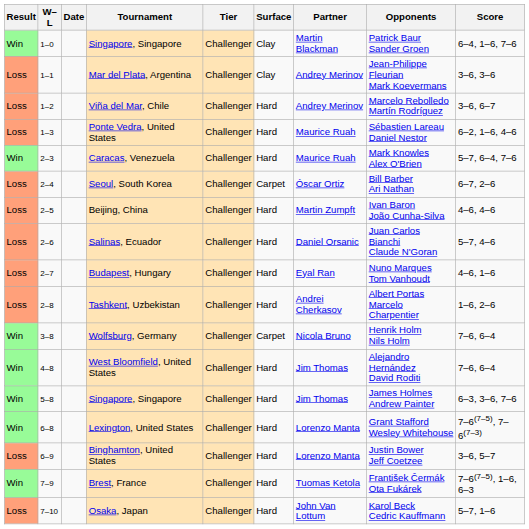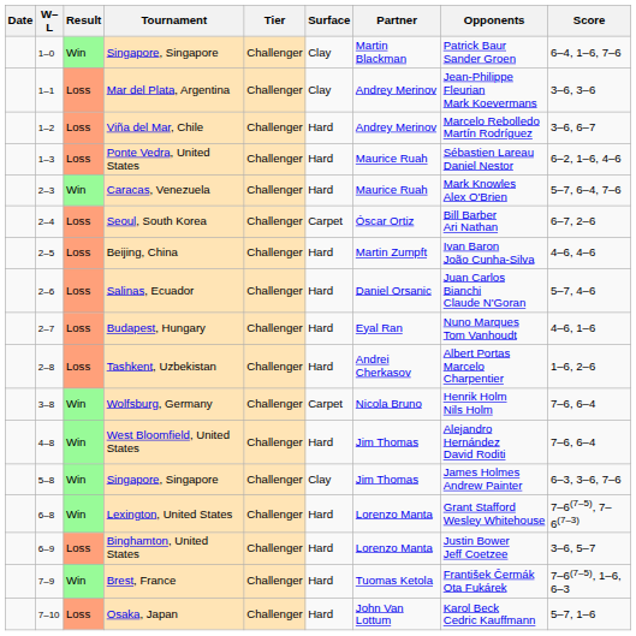columns swapped: Result <-> Date
5–8 / Singapore, Singapore | Surface: Hard -> Clay
